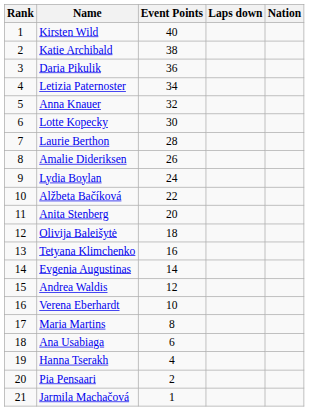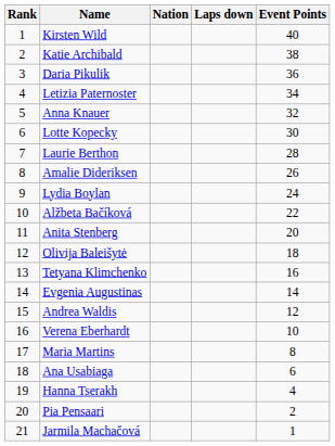columns swapped: Nation <-> Event Points
